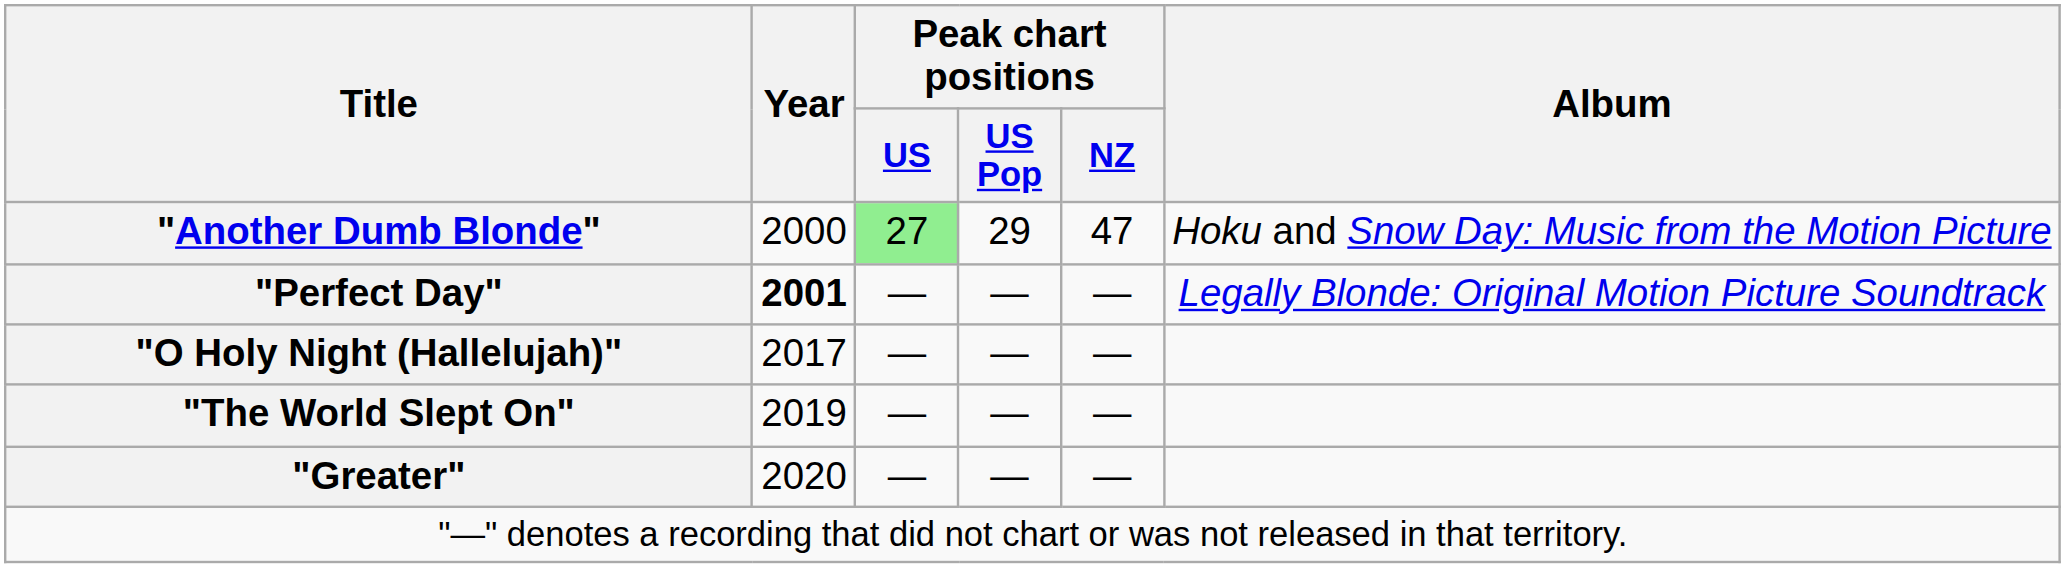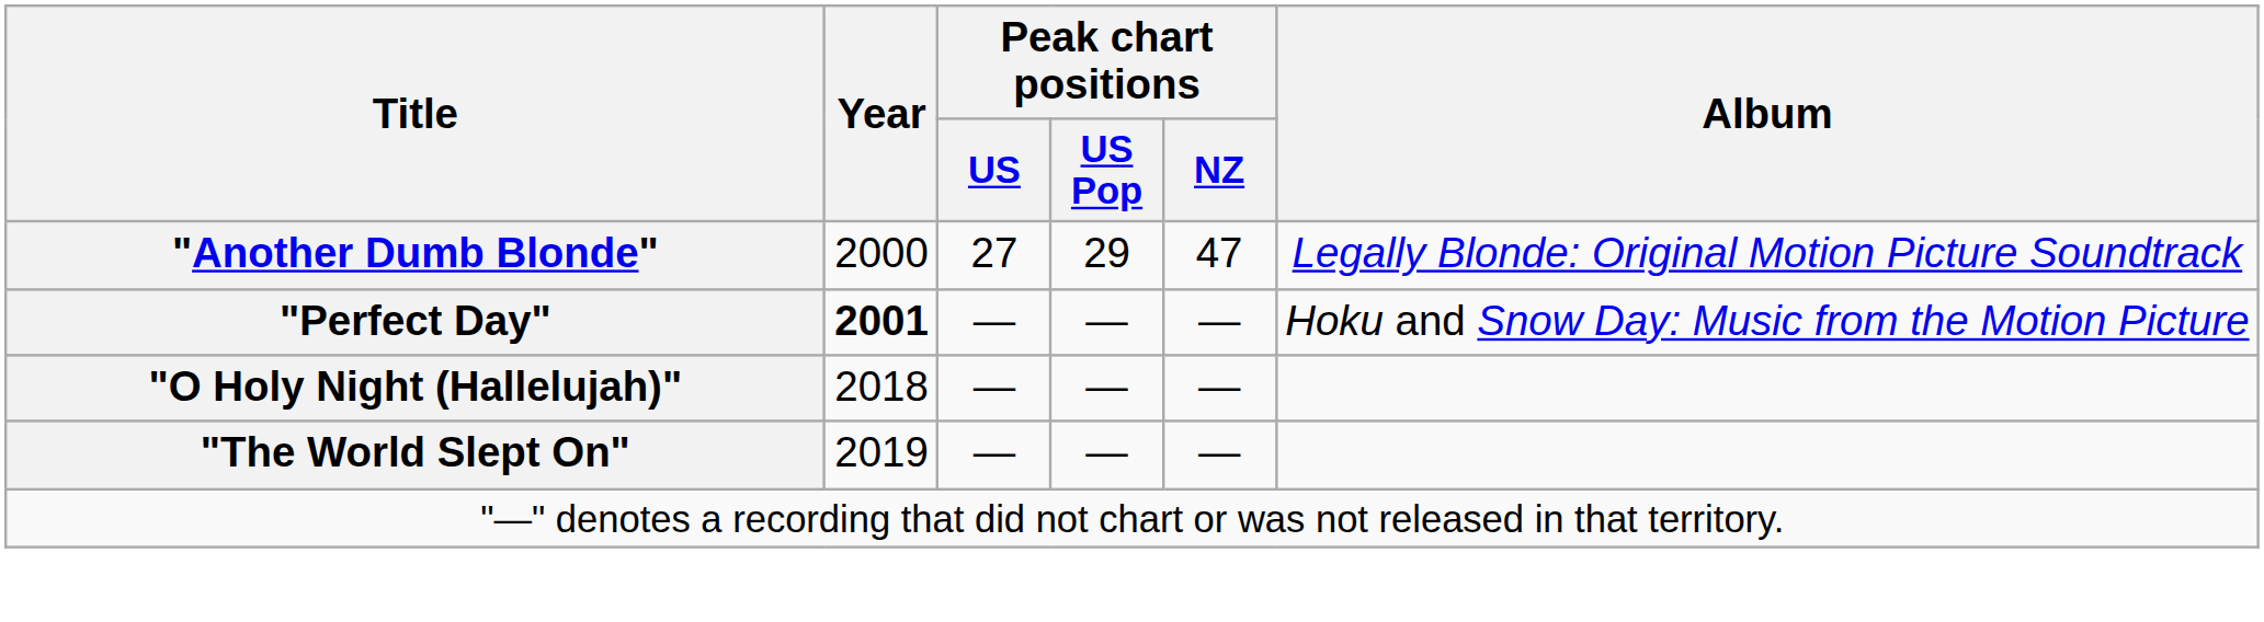"Another Dumb Blonde" | Peak chart positions / US: lightgreen background -> no background
"Another Dumb Blonde" | Album: Hoku and Snow Day: Music from the Motion Picture -> Legally Blonde: Original Motion Picture Soundtrack
"Perfect Day" | Album: Legally Blonde: Original Motion Picture Soundtrack -> Hoku and Snow Day: Music from the Motion Picture
"O Holy Night (Hallelujah)" | Year: 2017 -> 2018
- row: "Greater" | 2020 | — | — | —
